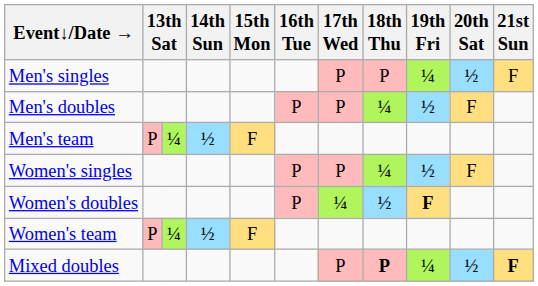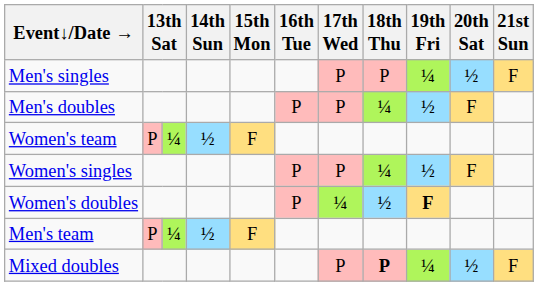rows swapped: Men's team <-> Women's team
Mixed doubles | 21st Sun: bold -> normal
